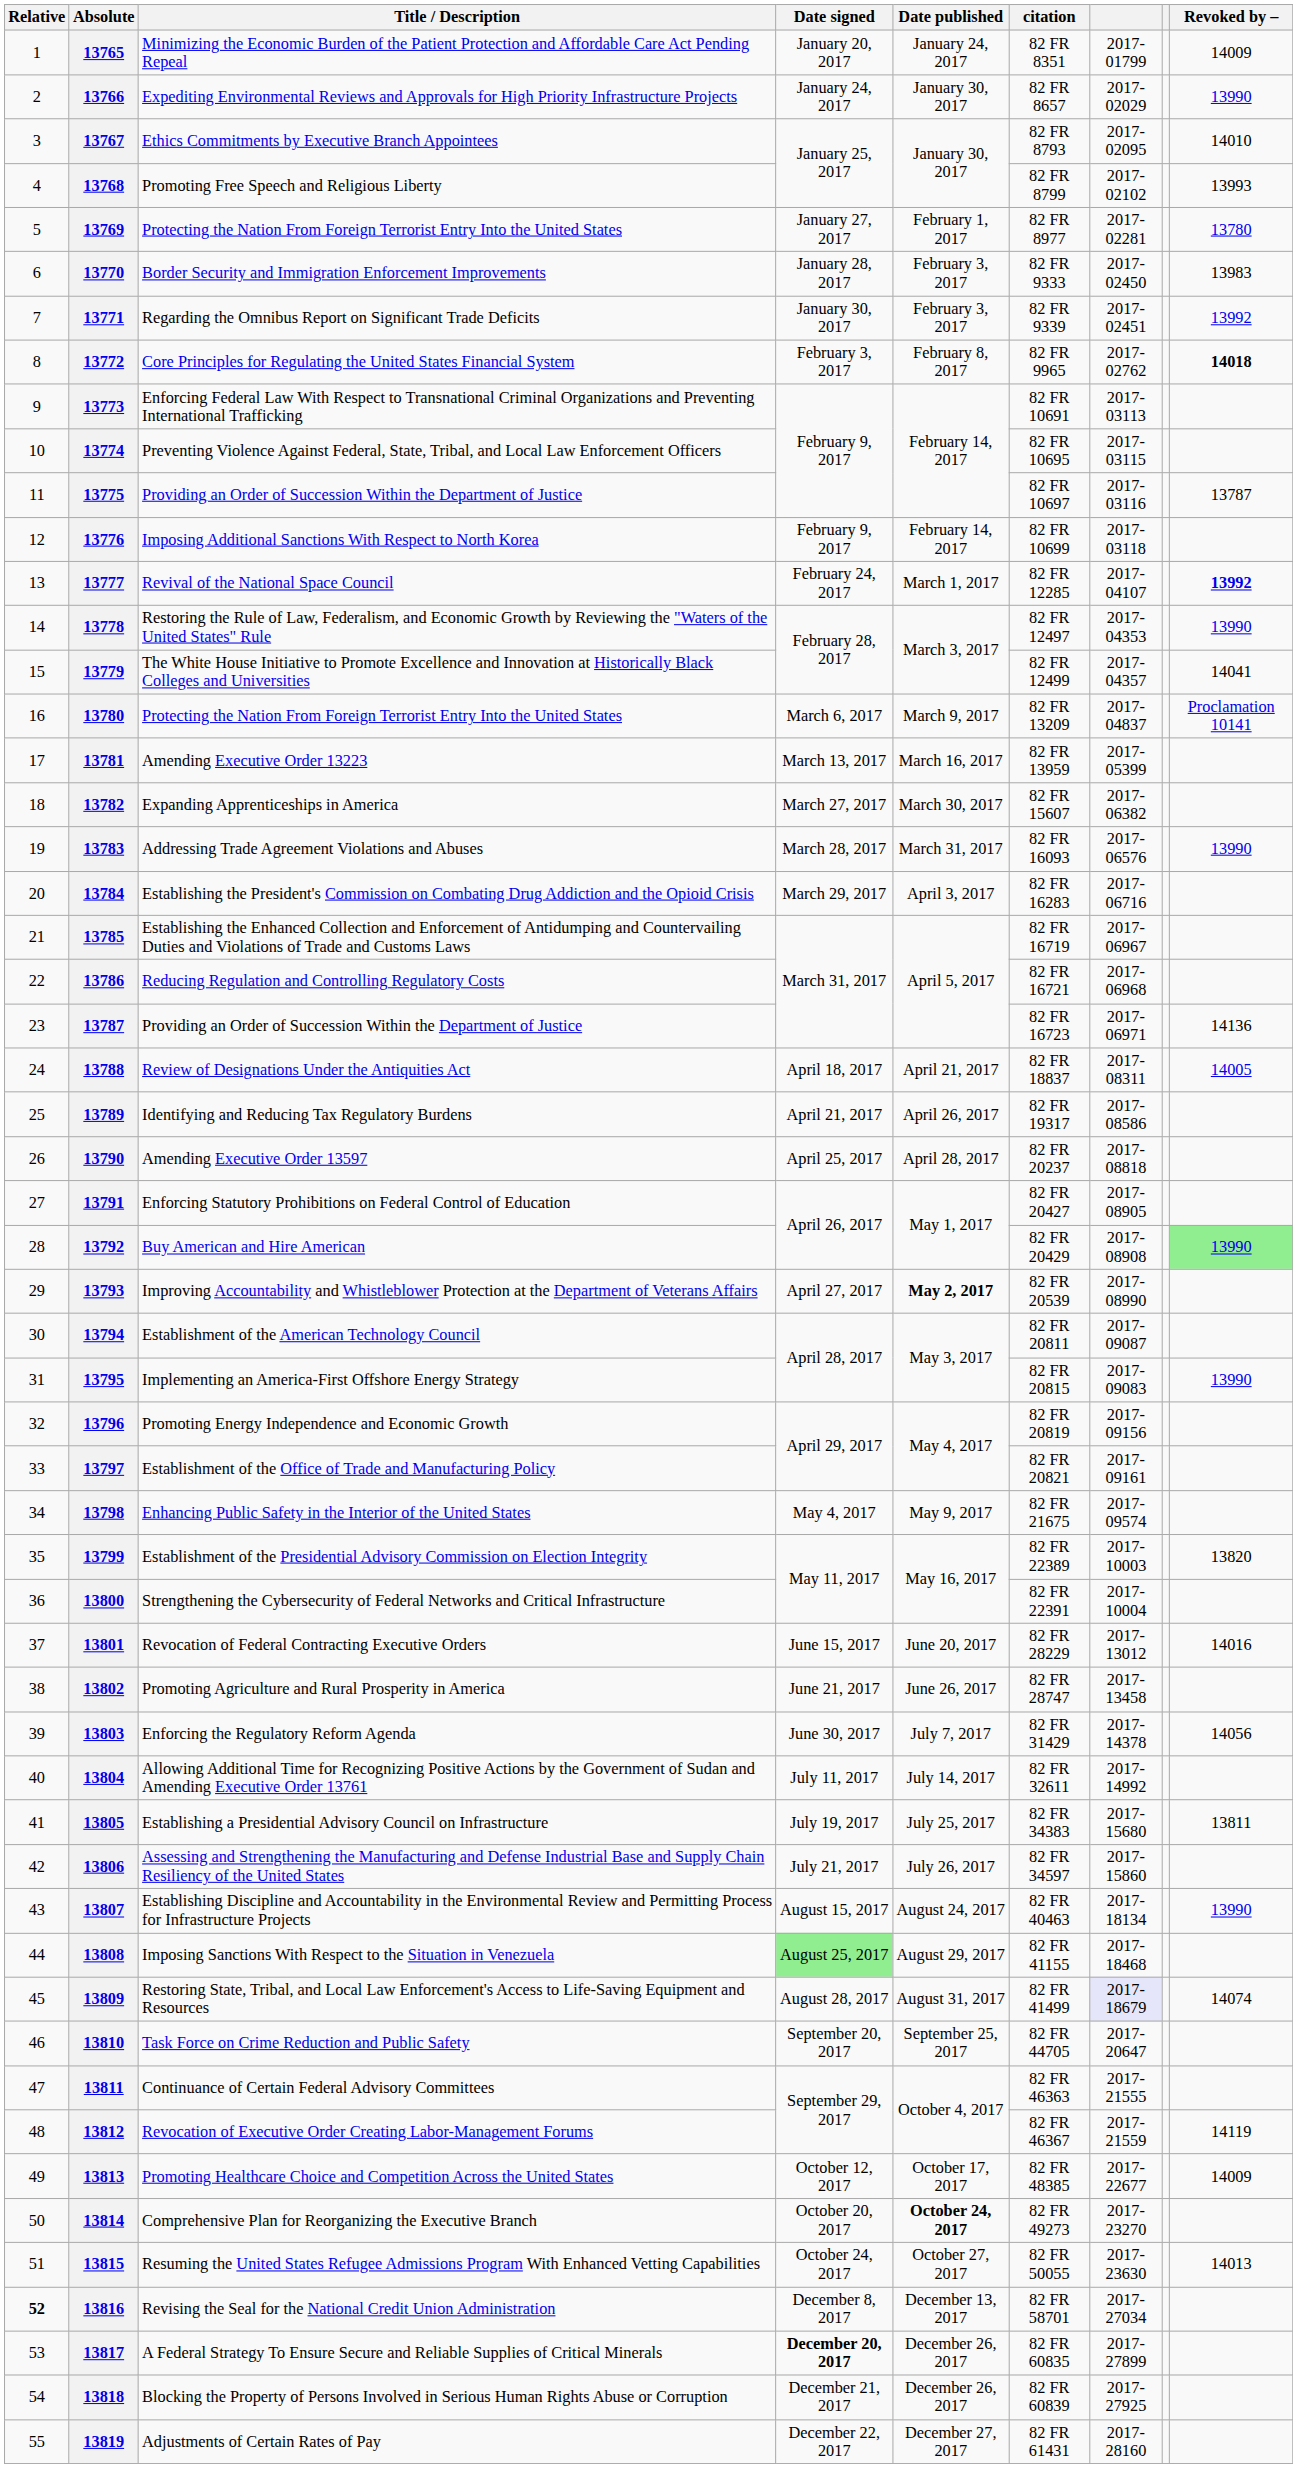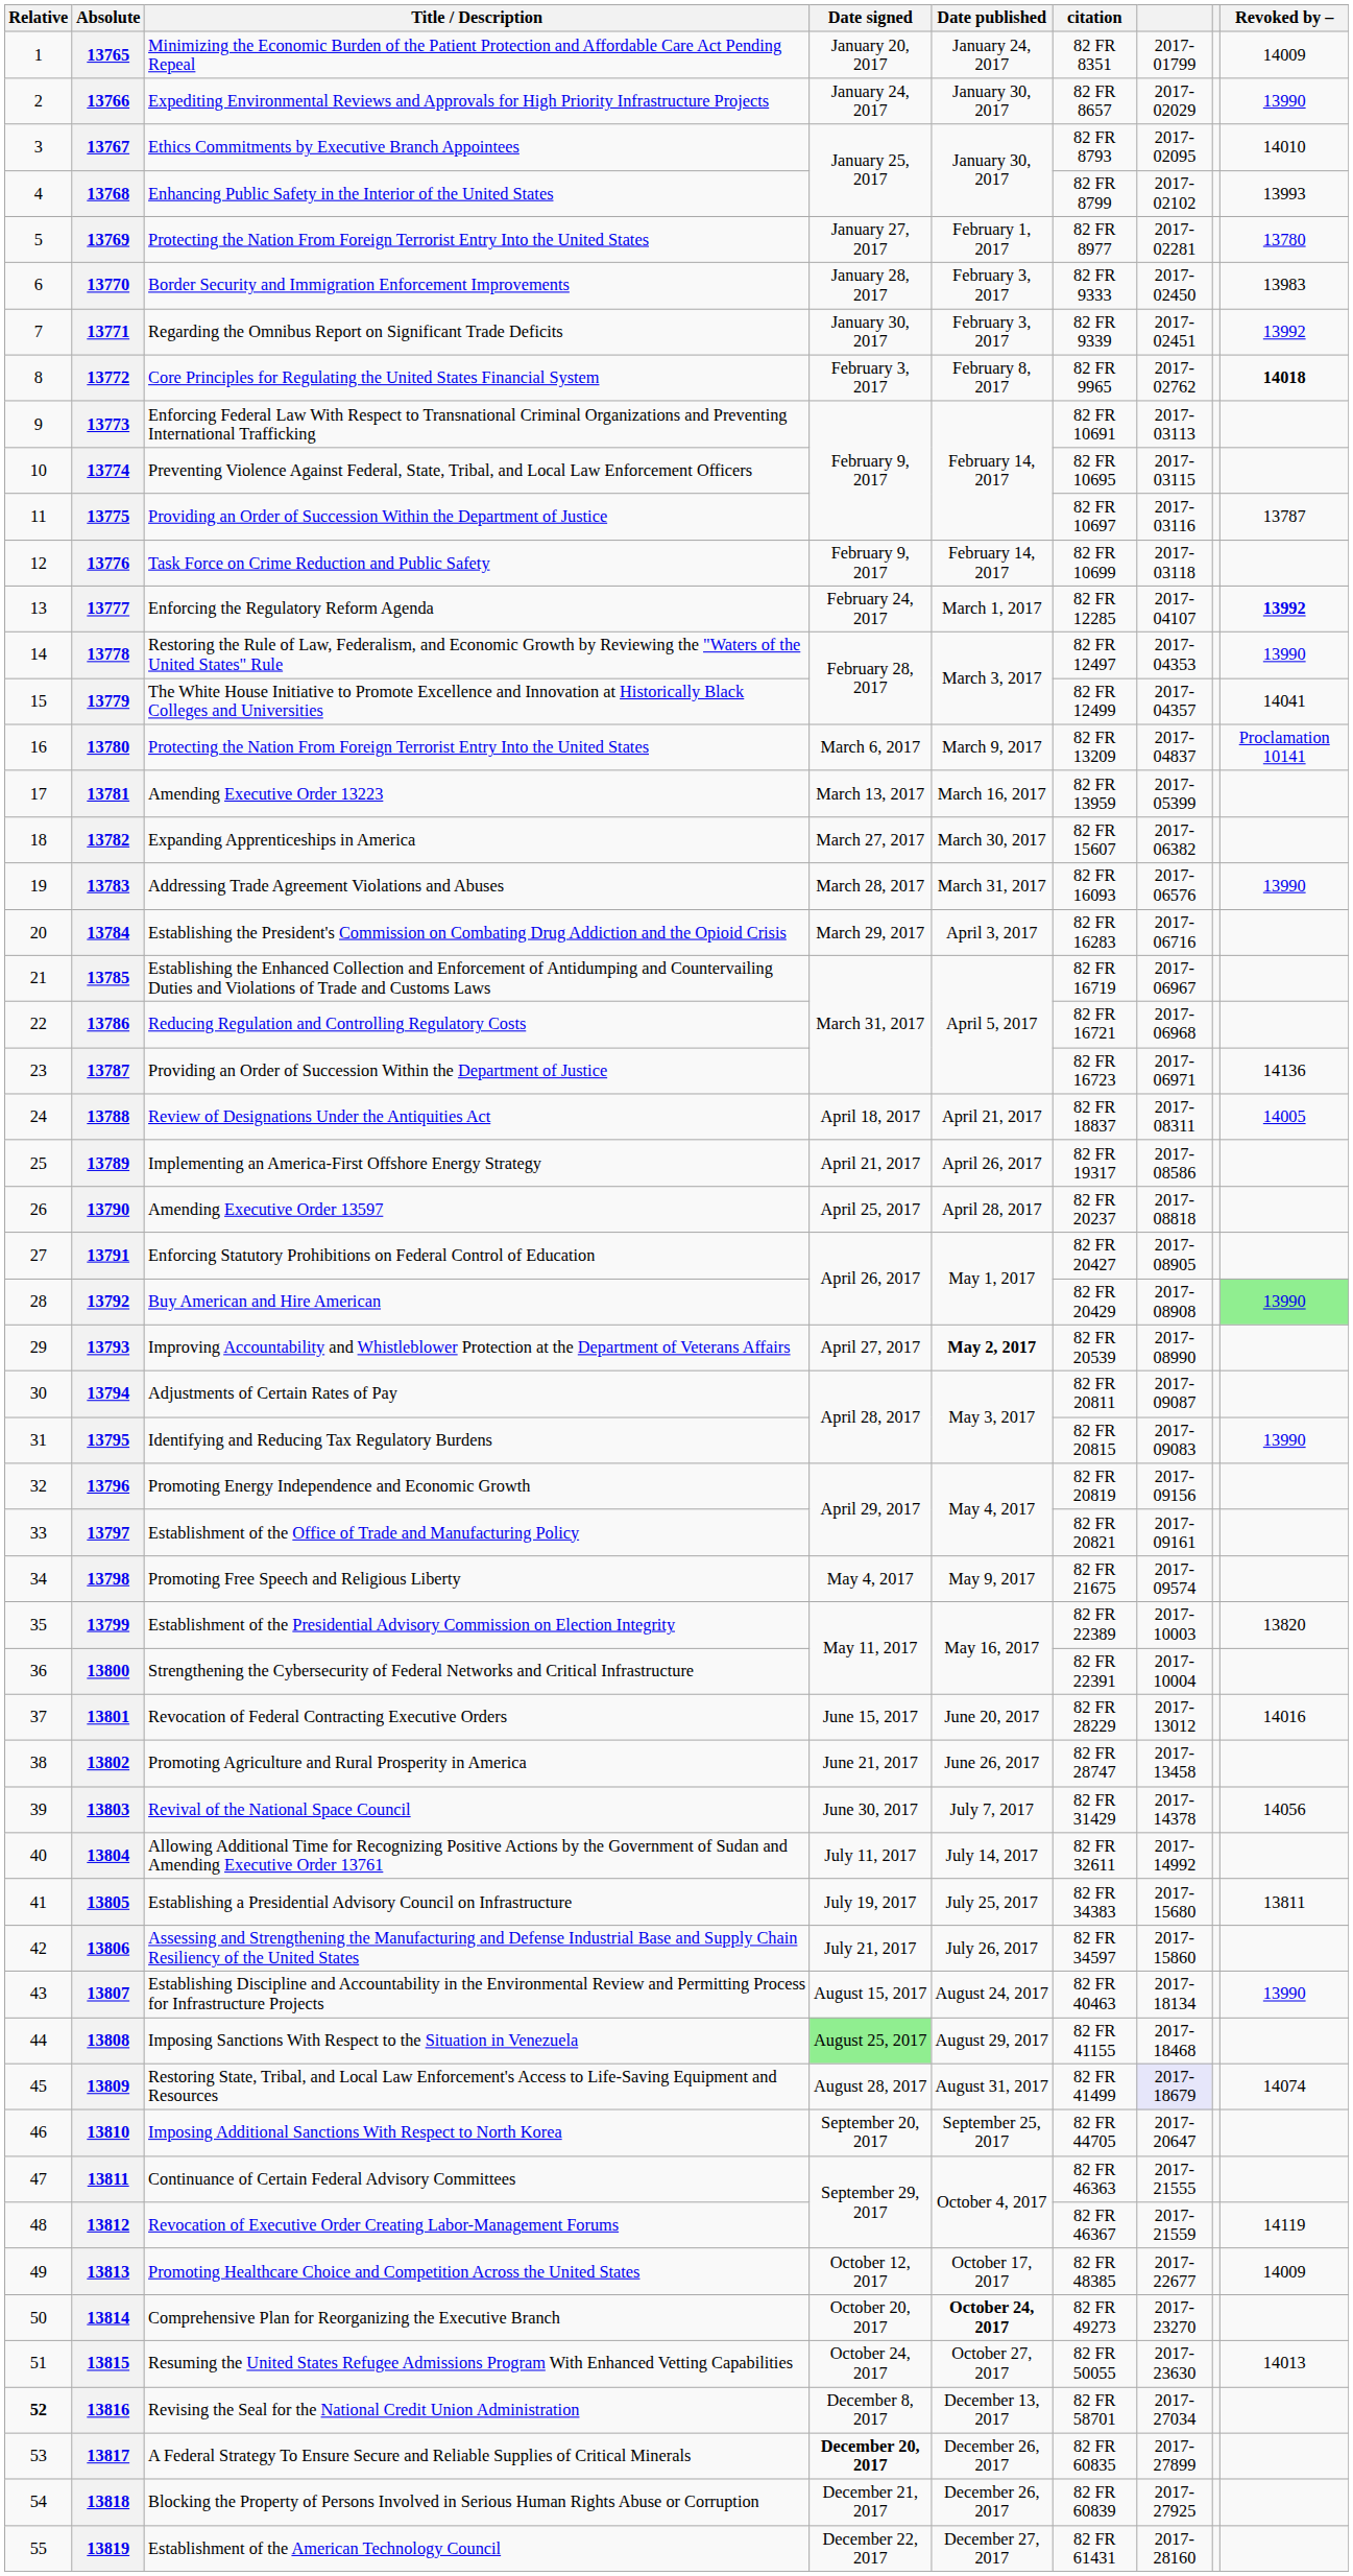13768 | Title / Description: Promoting Free Speech and Religious Liberty -> Enhancing Public Safety in the Interior of the United States
13776 | Title / Description: Imposing Additional Sanctions With Respect to North Korea -> Task Force on Crime Reduction and Public Safety
13777 | Title / Description: Revival of the National Space Council -> Enforcing the Regulatory Reform Agenda
13789 | Title / Description: Identifying and Reducing Tax Regulatory Burdens -> Implementing an America-First Offshore Energy Strategy
13794 | Title / Description: Establishment of the American Technology Council -> Adjustments of Certain Rates of Pay
13795 | Title / Description: Implementing an America-First Offshore Energy Strategy -> Identifying and Reducing Tax Regulatory Burdens
13798 | Title / Description: Enhancing Public Safety in the Interior of the United States -> Promoting Free Speech and Religious Liberty
13803 | Title / Description: Enforcing the Regulatory Reform Agenda -> Revival of the National Space Council
13810 | Title / Description: Task Force on Crime Reduction and Public Safety -> Imposing Additional Sanctions With Respect to North Korea
13819 | Title / Description: Adjustments of Certain Rates of Pay -> Establishment of the American Technology Council
